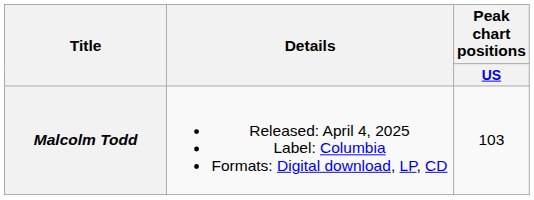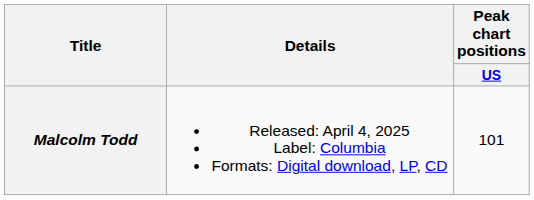Malcolm Todd | Peak chart positions / US: 103 -> 101
